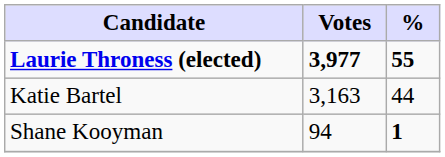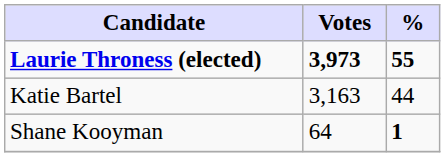Laurie Throness (elected) | Votes: 3,977 -> 3,973
Shane Kooyman | Votes: 94 -> 64
